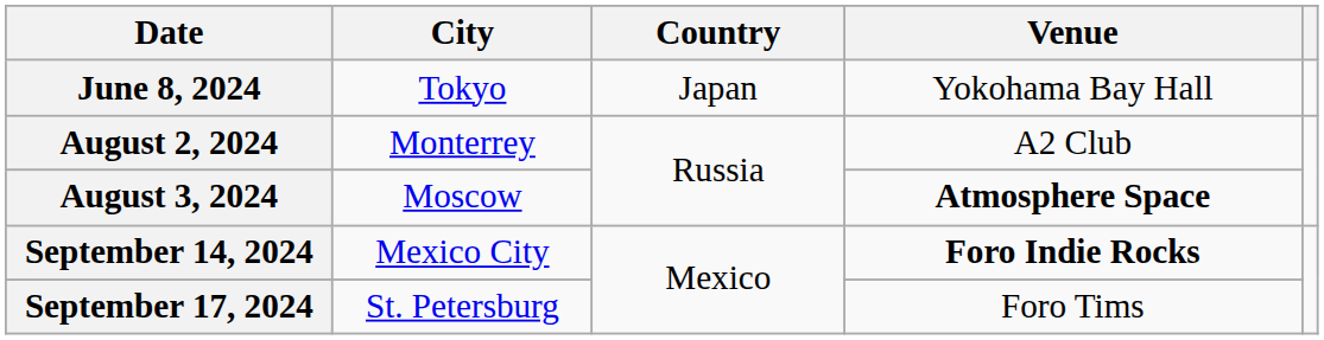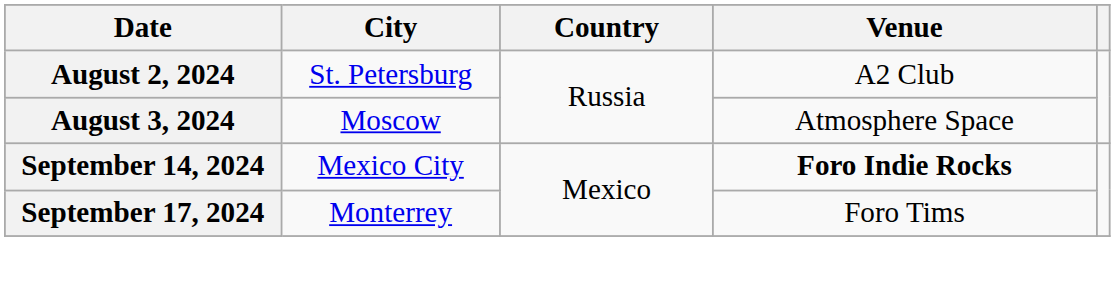- row: June 8, 2024 | Tokyo | Japan | Yokohama Bay Hall
August 2, 2024 | City: Monterrey -> St. Petersburg
August 3, 2024 | Venue: bold -> normal
September 17, 2024 | City: St. Petersburg -> Monterrey
